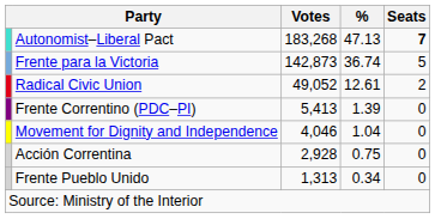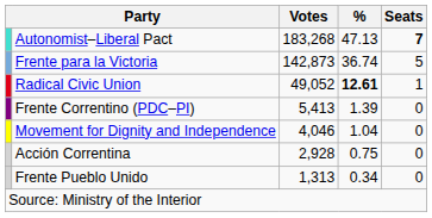Radical Civic Union | %: normal -> bold
Radical Civic Union | Seats: 2 -> 1
